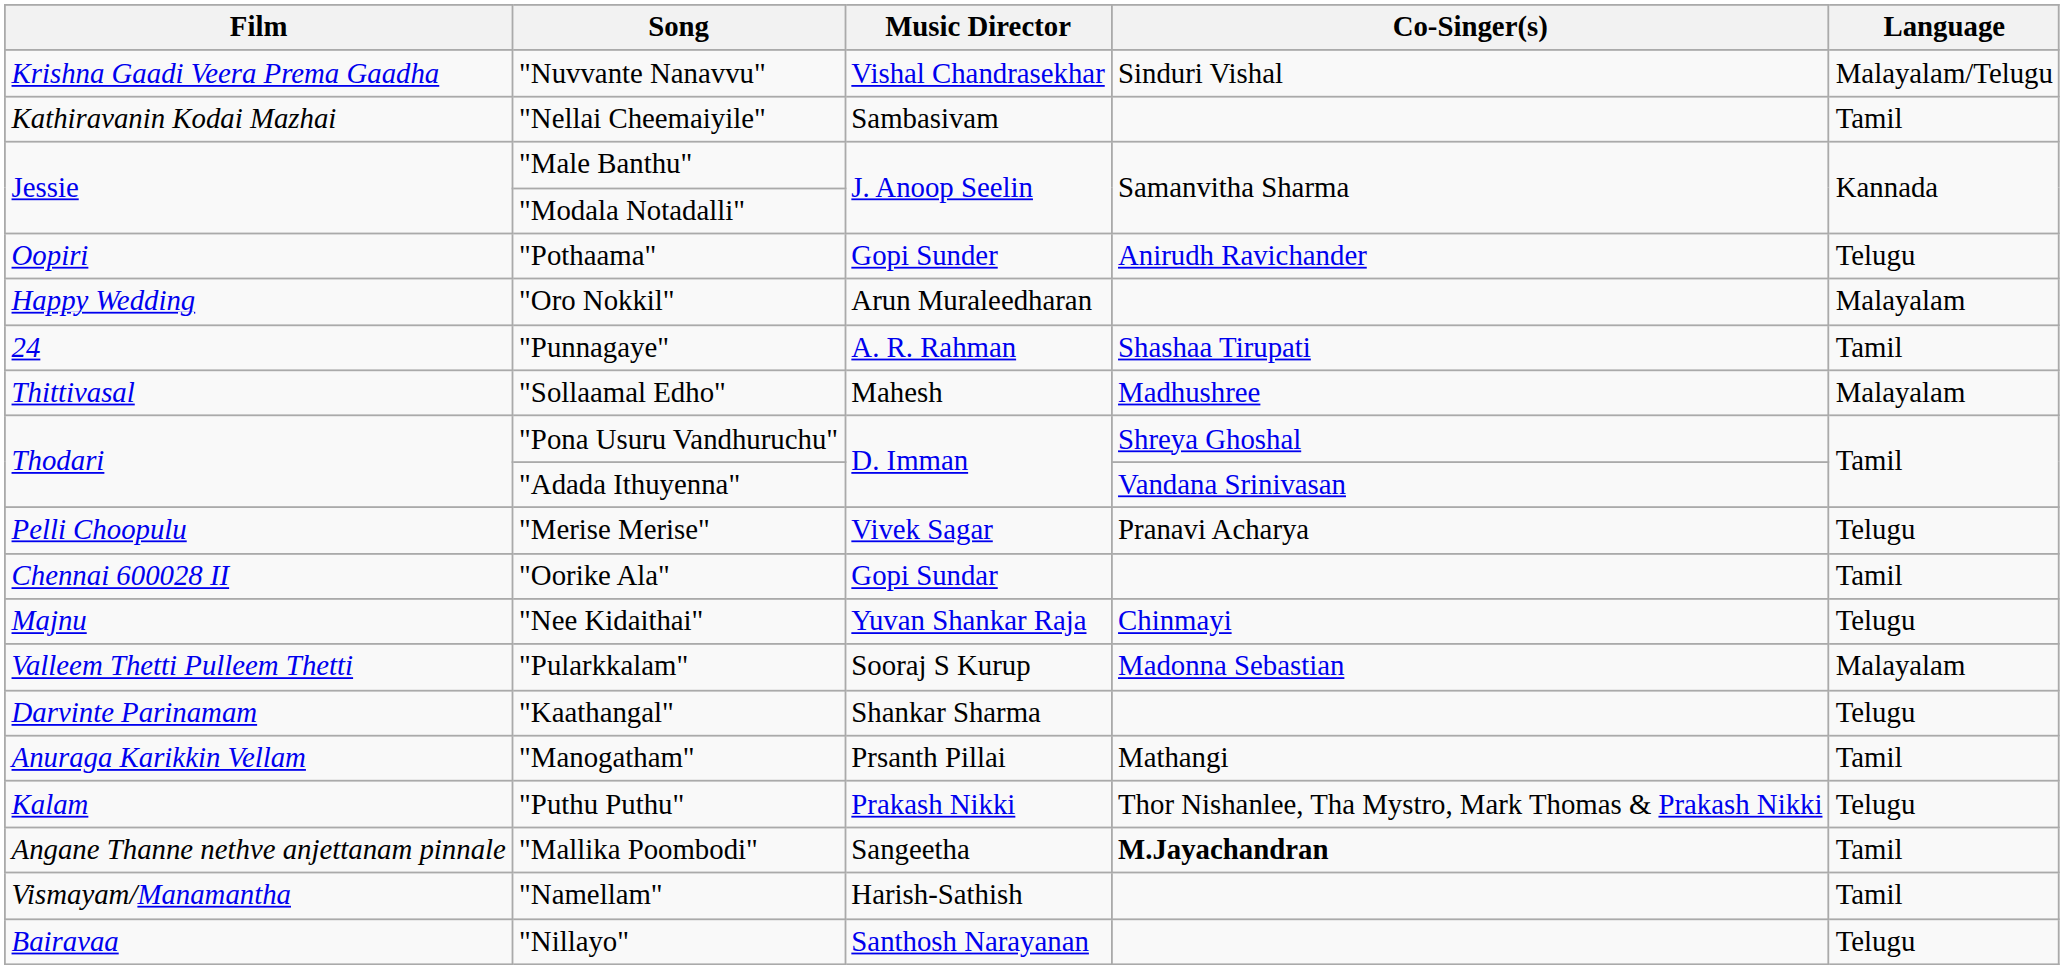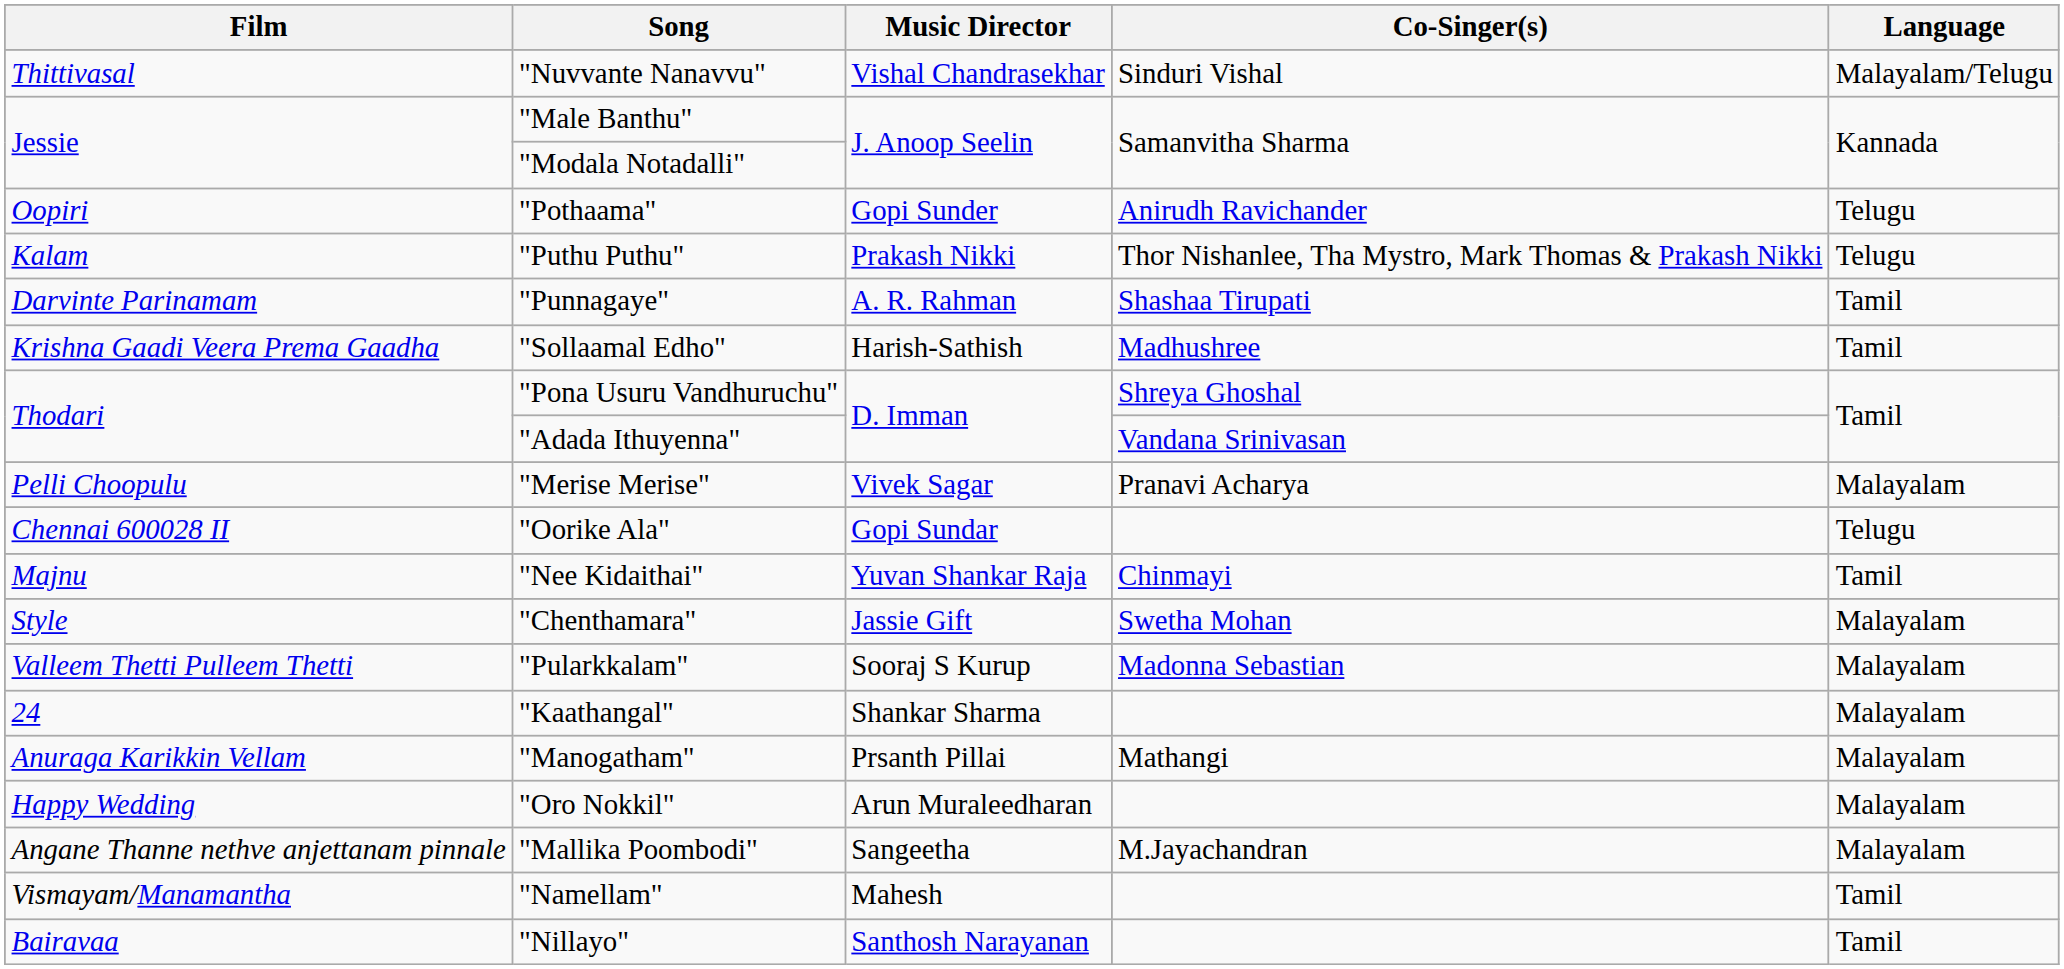"Nuvvante Nanavvu" | Film: Krishna Gaadi Veera Prema Gaadha -> Thittivasal
- row: Kathiravanin Kodai Mazhai | "Nellai Cheemaiyile" | Sambasivam | Tamil
rows swapped: "Puthu Puthu" <-> "Oro Nokkil"
"Punnagaye" | Film: 24 -> Darvinte Parinamam
"Sollaamal Edho" | Film: Thittivasal -> Krishna Gaadi Veera Prema Gaadha
"Sollaamal Edho" | Music Director: Mahesh -> Harish-Sathish
"Sollaamal Edho" | Language: Malayalam -> Tamil
"Merise Merise" | Language: Telugu -> Malayalam
"Oorike Ala" | Language: Tamil -> Telugu
"Nee Kidaithai" | Language: Telugu -> Tamil
+ row: Style | "Chenthamara" | Jassie Gift | Swetha Mohan | Malayalam
"Kaathangal" | Film: Darvinte Parinamam -> 24
"Kaathangal" | Language: Telugu -> Malayalam
"Manogatham" | Language: Tamil -> Malayalam
"Mallika Poombodi" | Co-Singer(s): bold -> normal
"Mallika Poombodi" | Language: Tamil -> Malayalam
"Namellam" | Music Director: Harish-Sathish -> Mahesh
"Nillayo" | Language: Telugu -> Tamil
